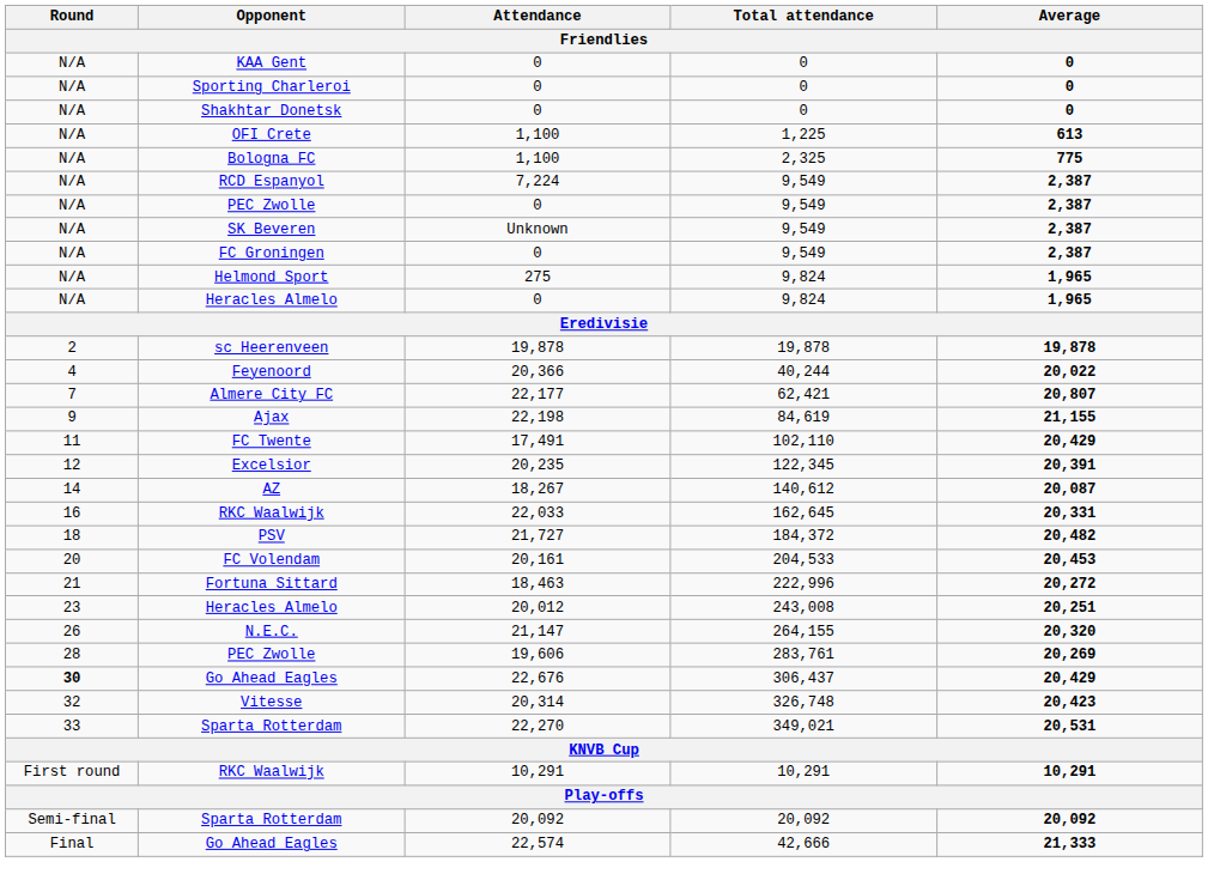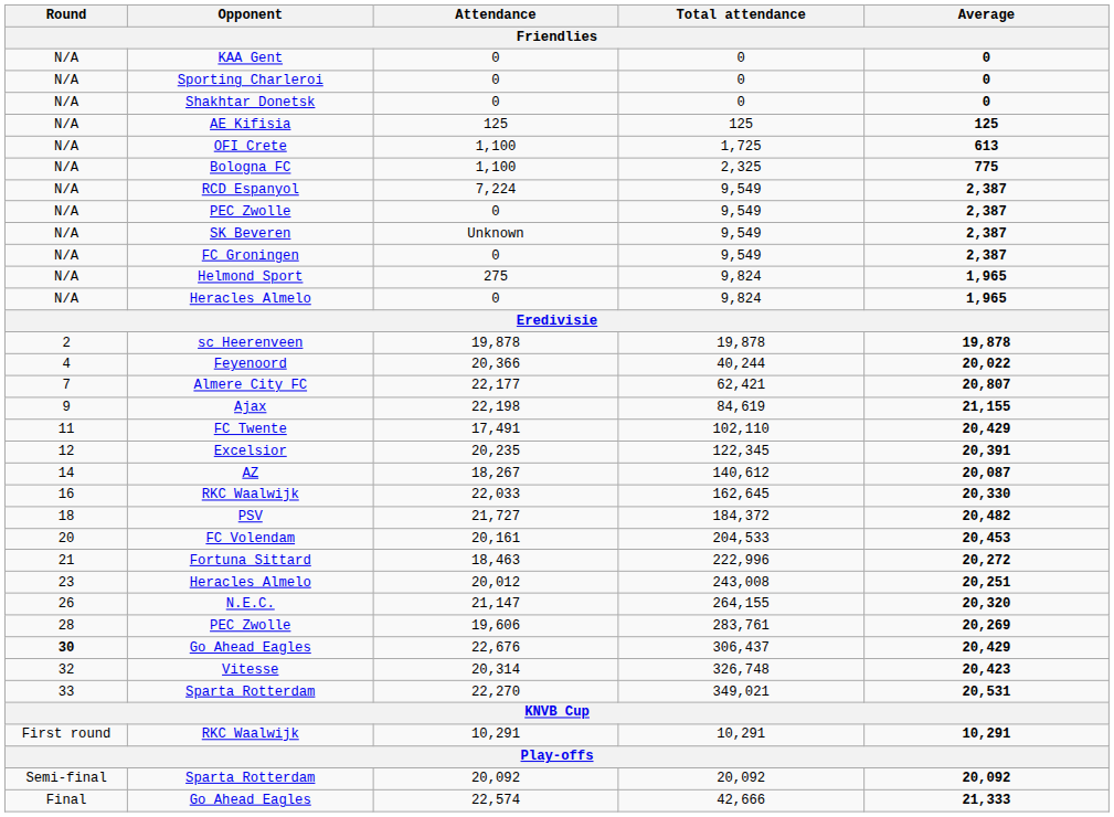+ row: N/A | AE Kifisia | 125 | 125 | 125
OFI Crete | Total attendance: 1,225 -> 1,725
RKC Waalwijk / 22,033 | Average: 20,331 -> 20,330
